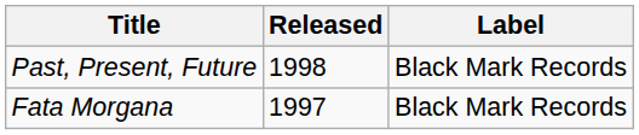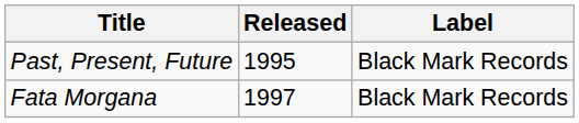Past, Present, Future | Released: 1998 -> 1995
